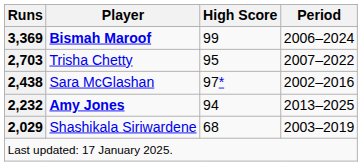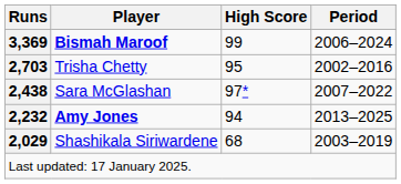Trisha Chetty | Period: 2007–2022 -> 2002–2016
Sara McGlashan | Period: 2002–2016 -> 2007–2022
